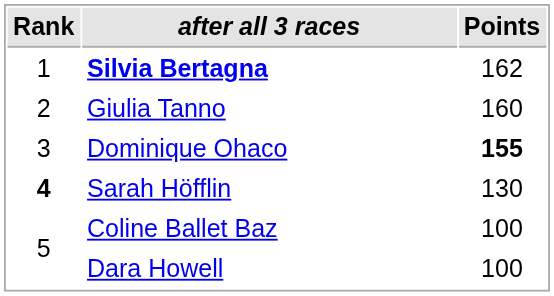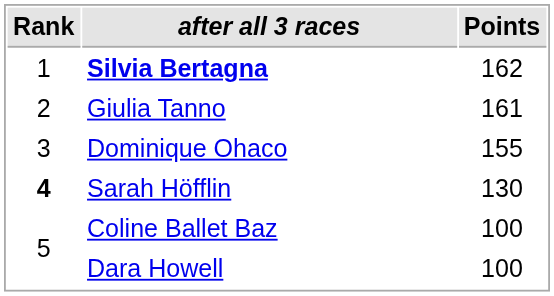Giulia Tanno | Points: 160 -> 161
Dominique Ohaco | Points: bold -> normal
